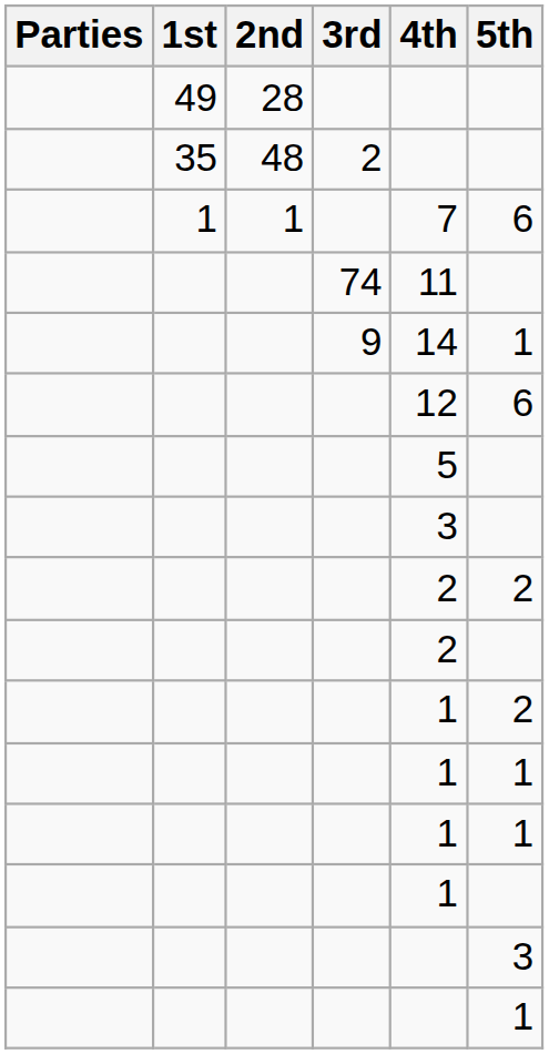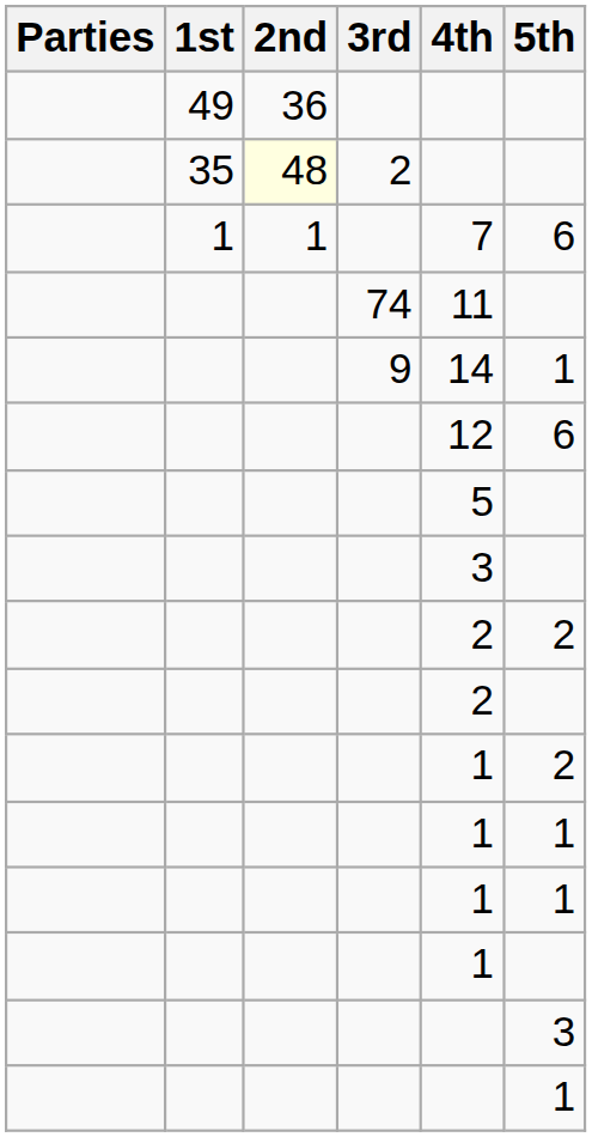49 | 2nd: 28 -> 36
35 | 2nd: no background -> lightyellow background
